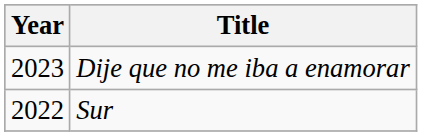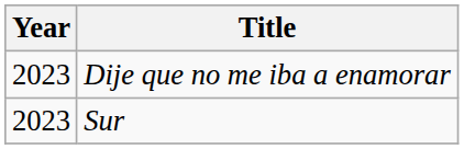Sur | Year: 2022 -> 2023
